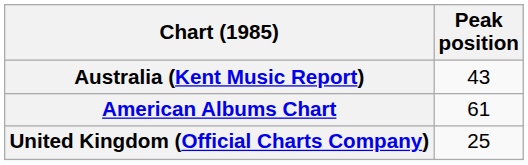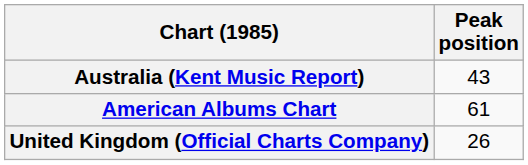United Kingdom (Official Charts Company) | Peak position: 25 -> 26
